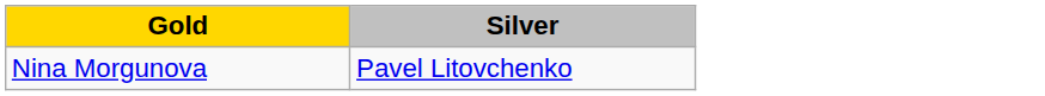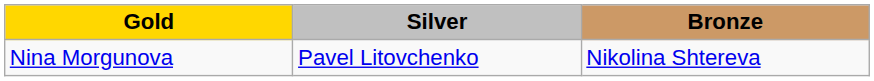+ column: Bronze | Nikolina Shtereva
